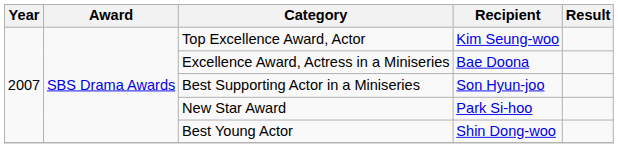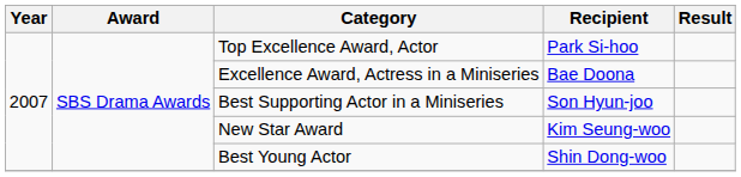Top Excellence Award, Actor | Recipient: Kim Seung-woo -> Park Si-hoo
New Star Award | Recipient: Park Si-hoo -> Kim Seung-woo
